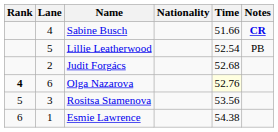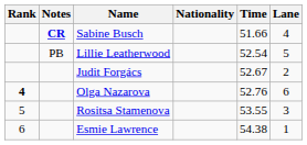columns swapped: Lane <-> Notes
Judit Forgács | Time: 52.68 -> 52.67
Olga Nazarova | Time: lightyellow background -> no background
Rositsa Stamenova | Time: 53.56 -> 53.55
